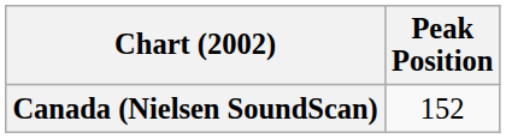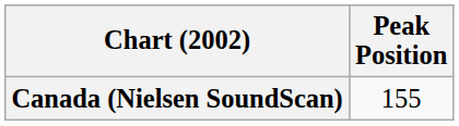Canada (Nielsen SoundScan) | Peak Position: 152 -> 155
